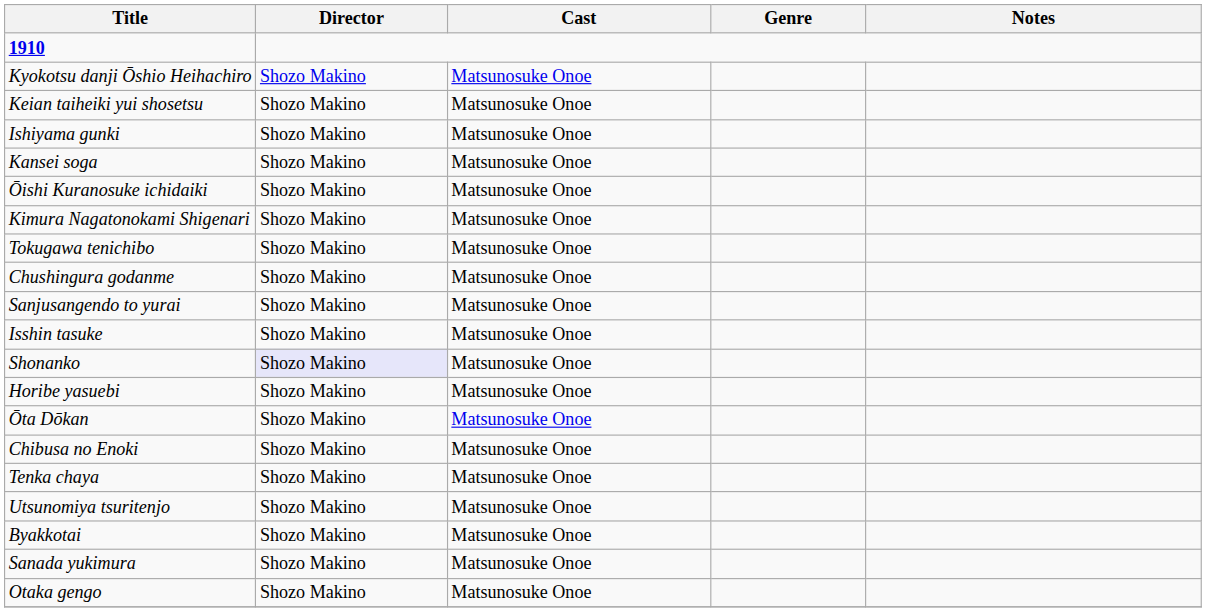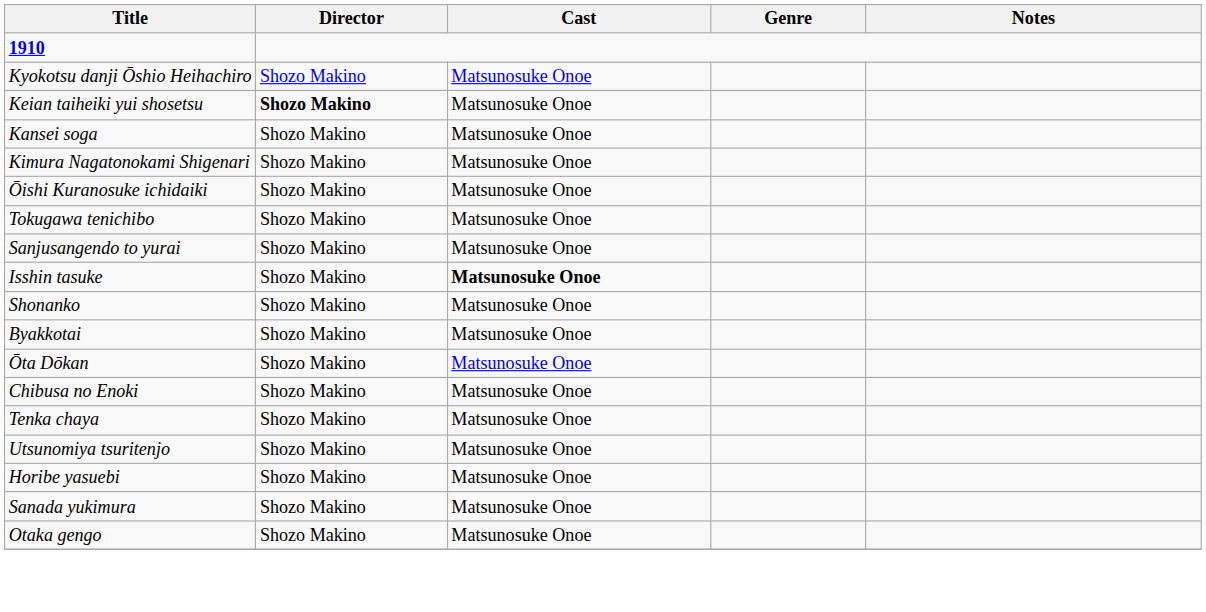Keian taiheiki yui shosetsu | Director: normal -> bold
- row: Ishiyama gunki | Shozo Makino | Matsunosuke Onoe
rows swapped: Kimura Nagatonokami Shigenari <-> Ōishi Kuranosuke ichidaiki
- row: Chushingura godanme | Shozo Makino | Matsunosuke Onoe
Isshin tasuke | Cast: normal -> bold
Shonanko | Director: lavender background -> no background
rows swapped: Byakkotai <-> Horibe yasuebi
